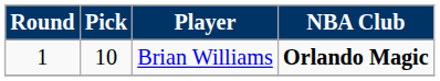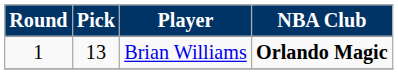Brian Williams | Pick: 10 -> 13
